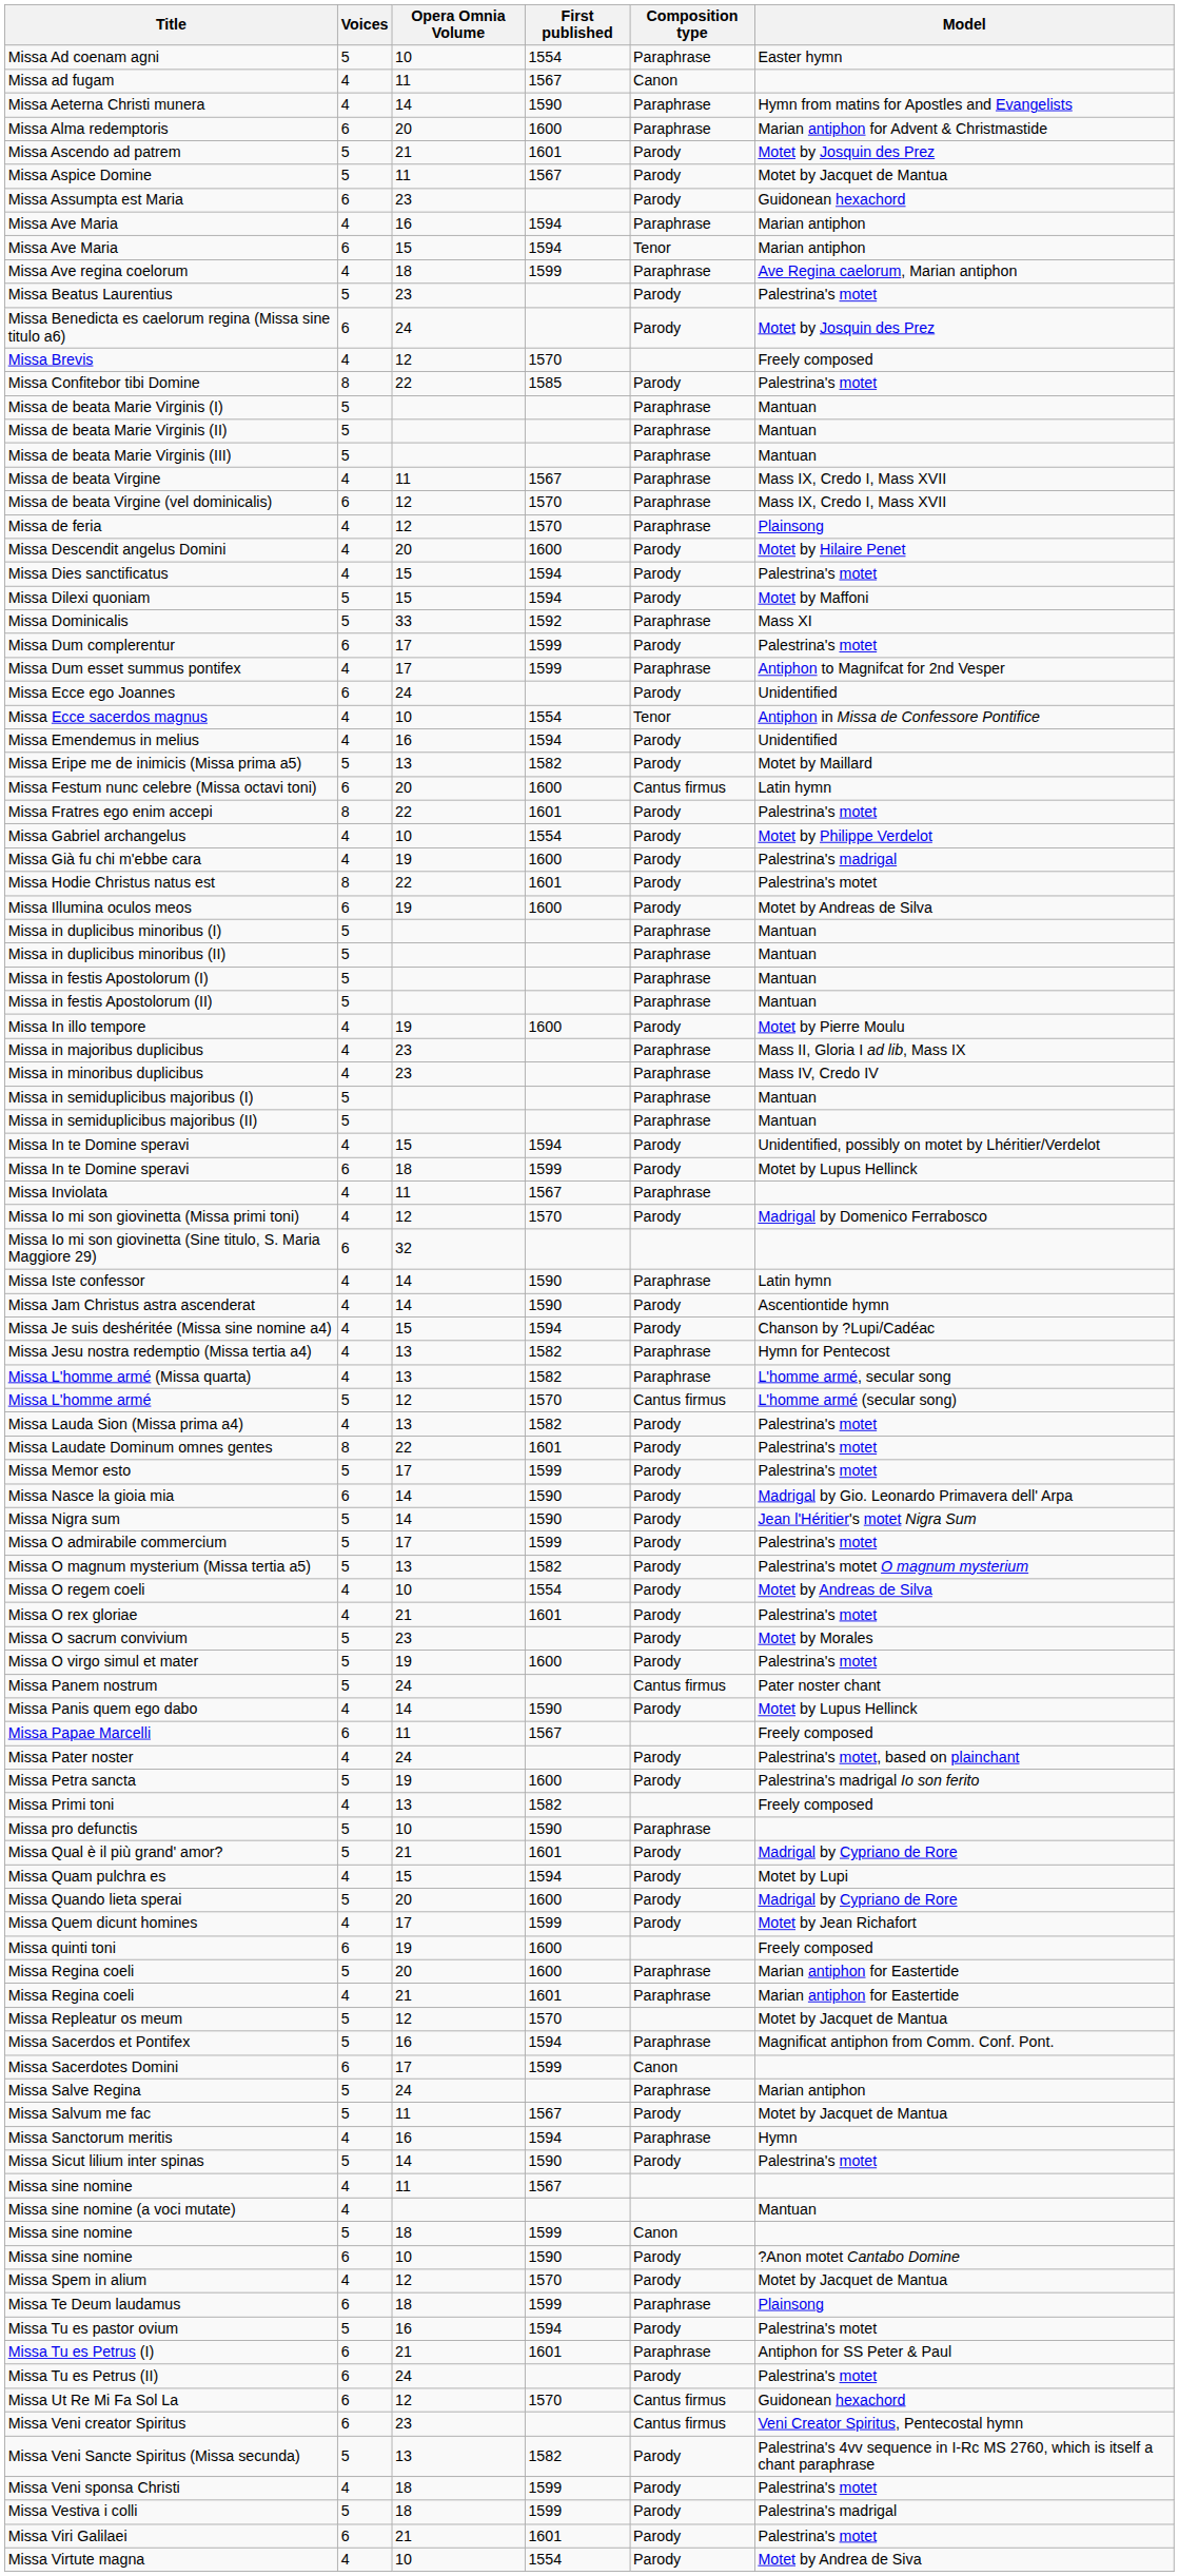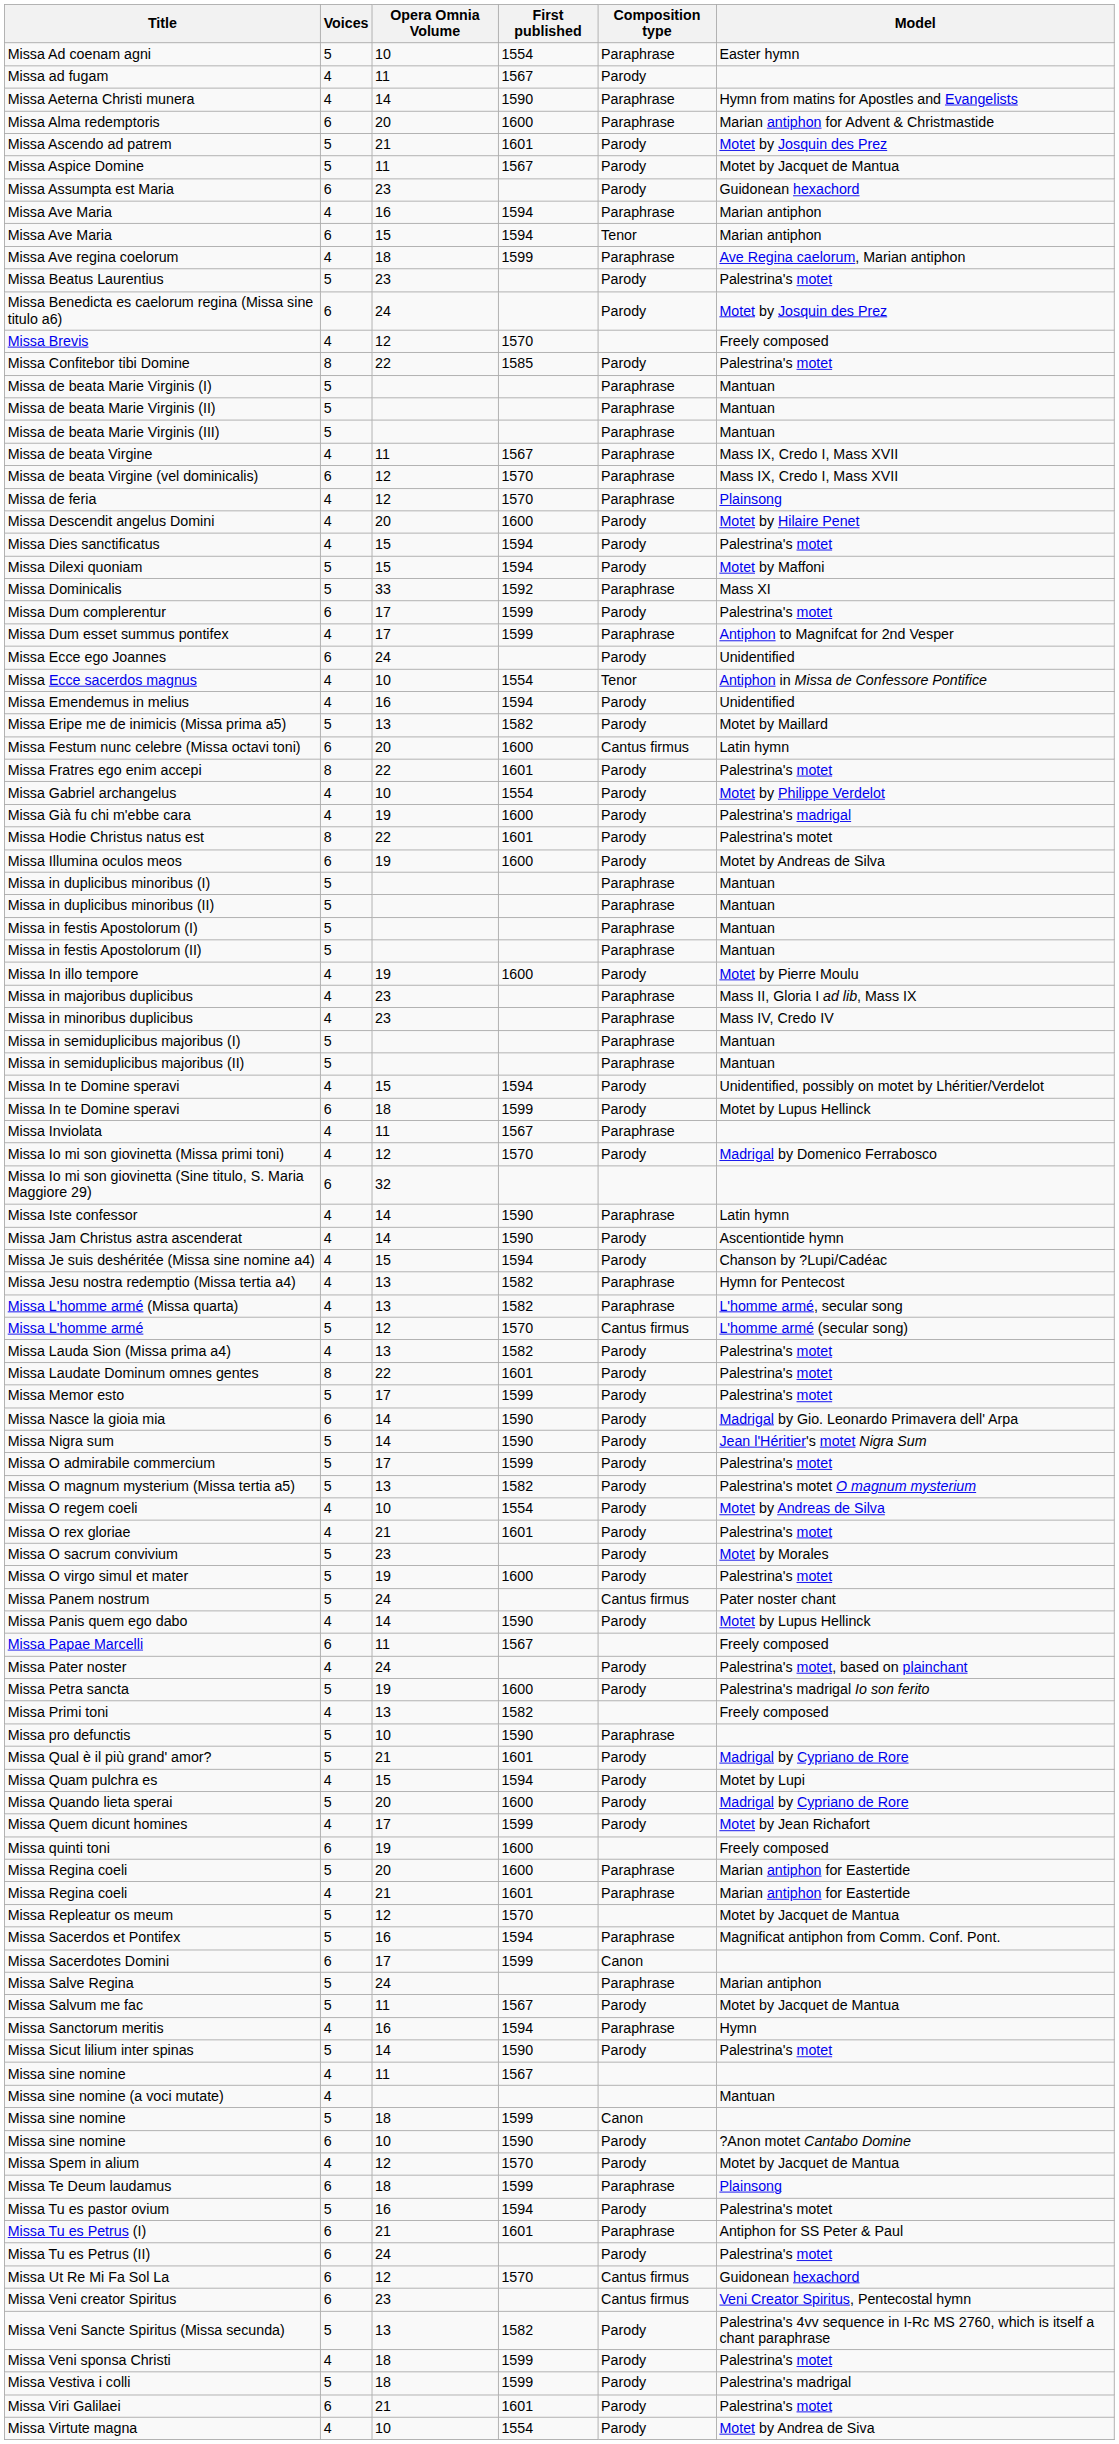Missa ad fugam | Composition type: Canon -> Parody
